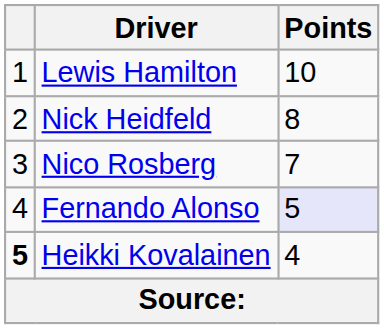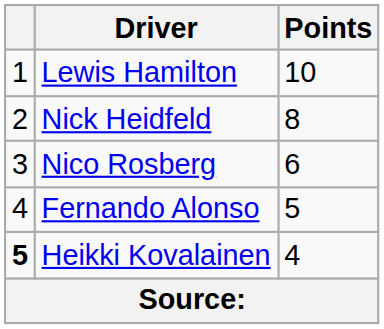Nico Rosberg | Points: 7 -> 6
Fernando Alonso | Points: lavender background -> no background
